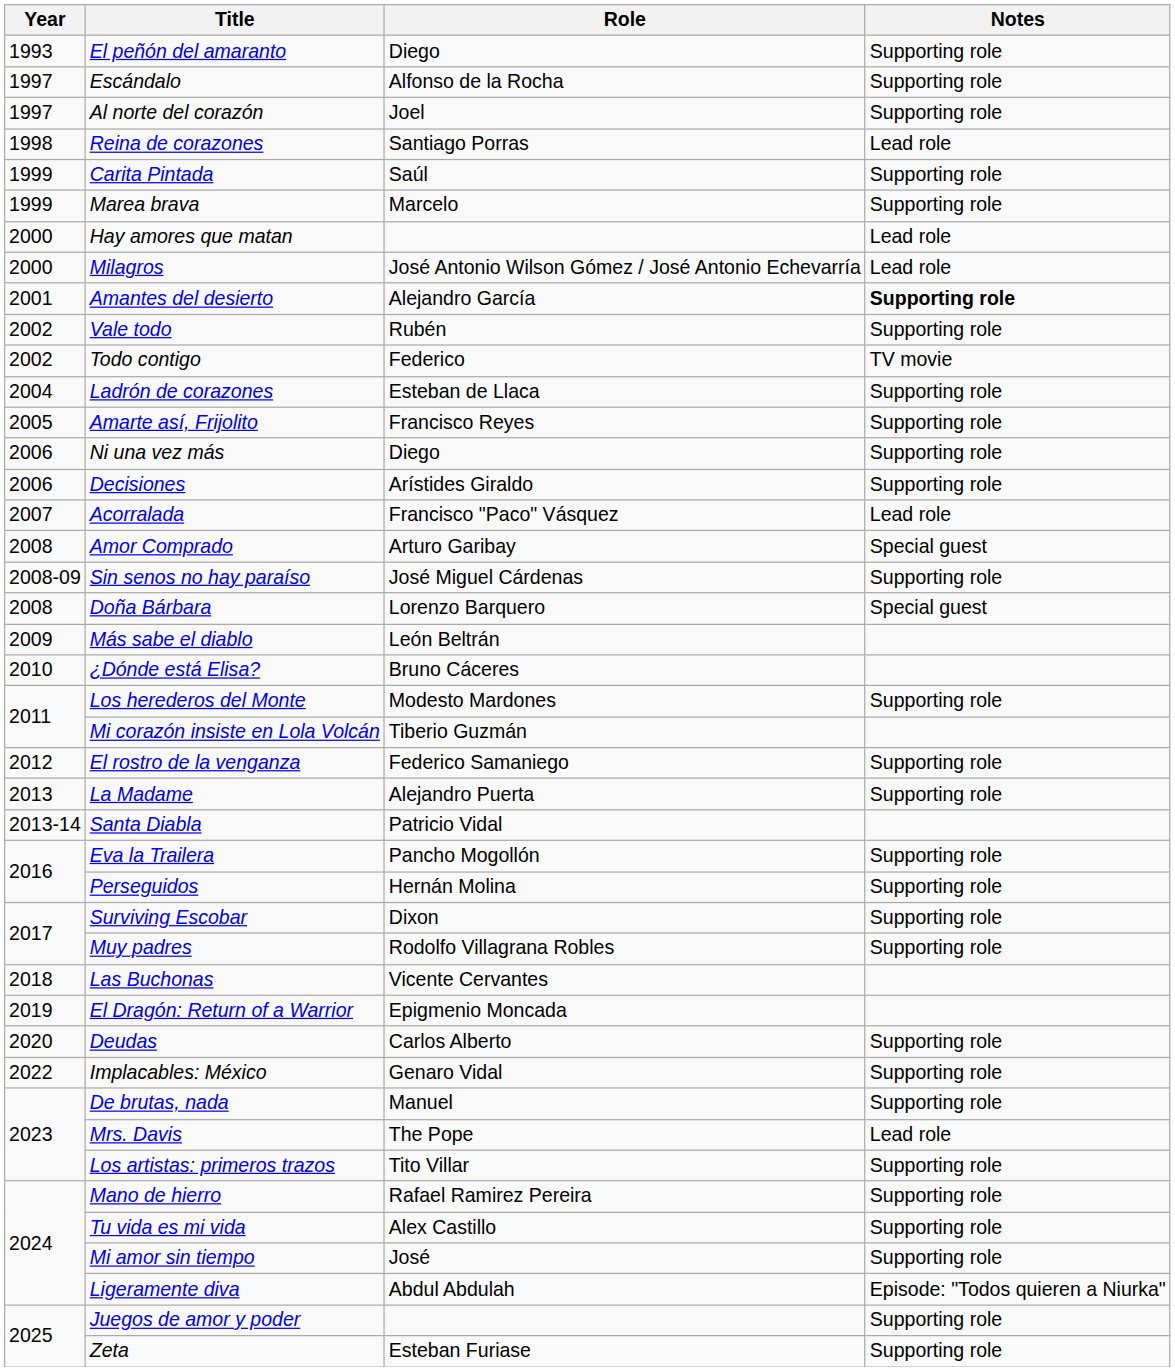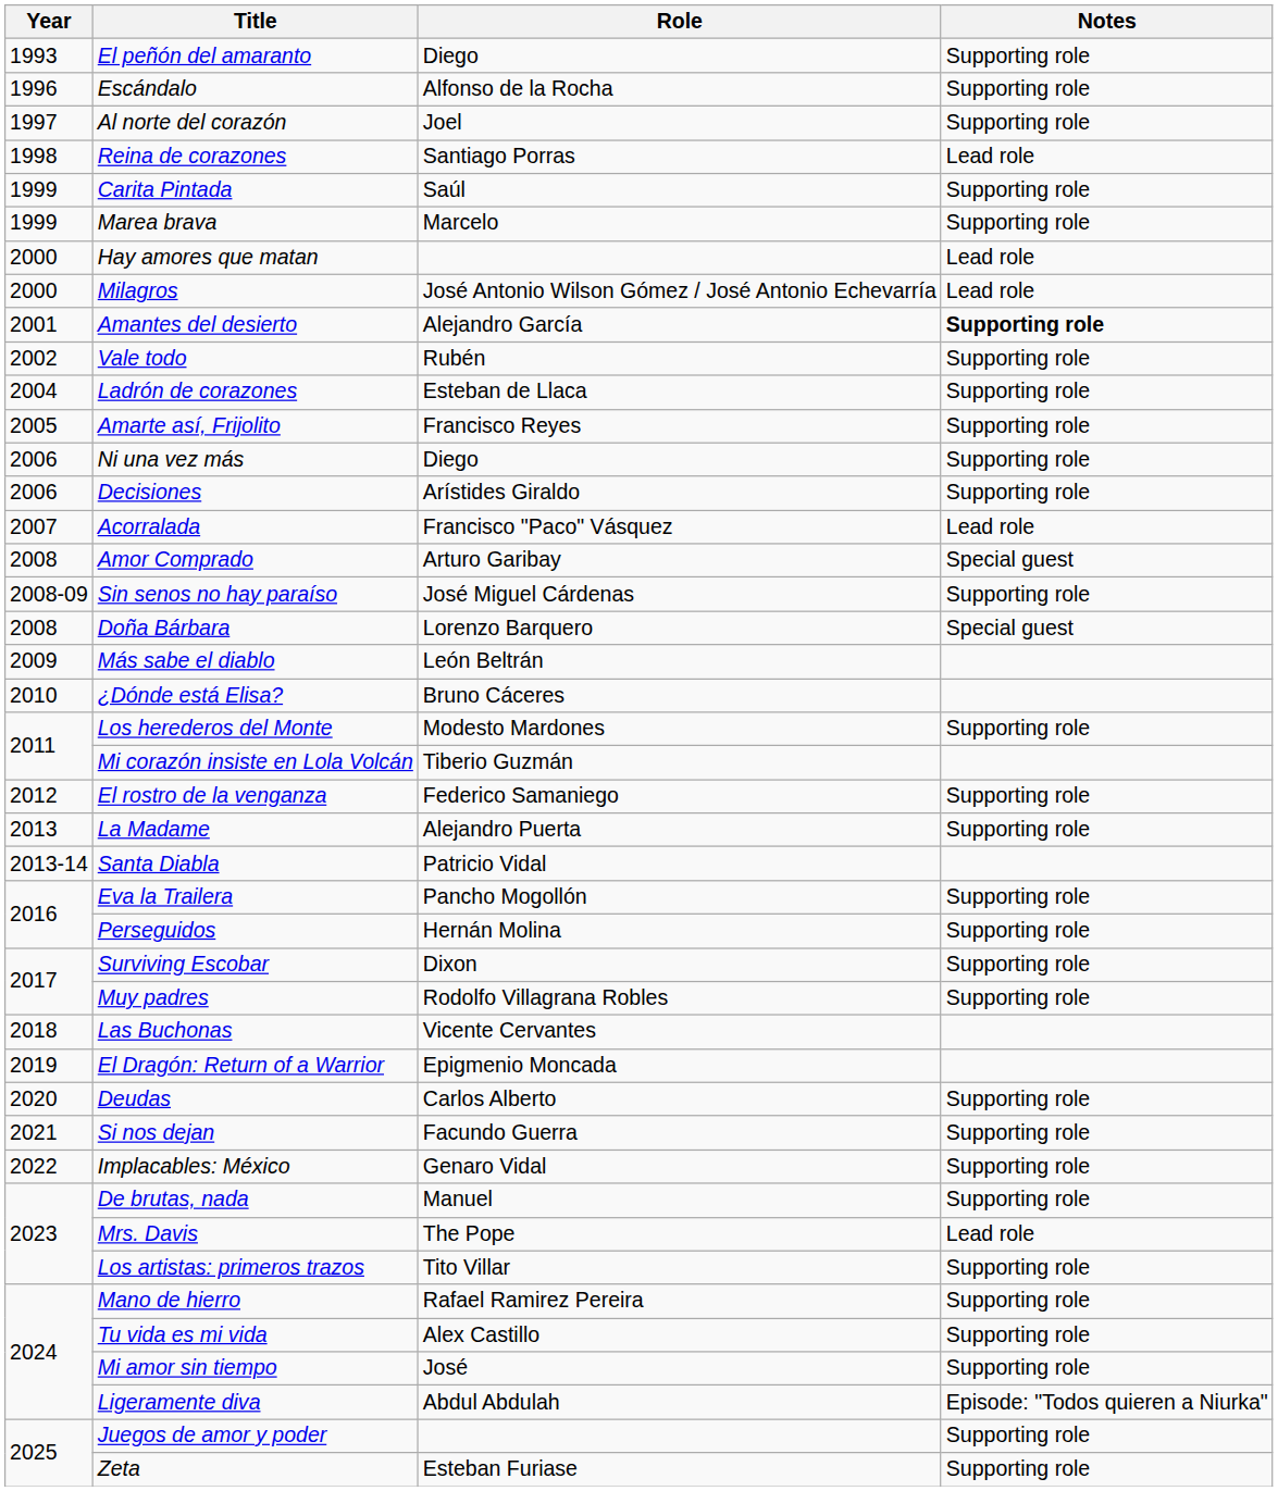Escándalo | Year: 1997 -> 1996
- row: 2002 | Todo contigo | Federico | TV movie
+ row: 2021 | Si nos dejan | Facundo Guerra | Supporting role
